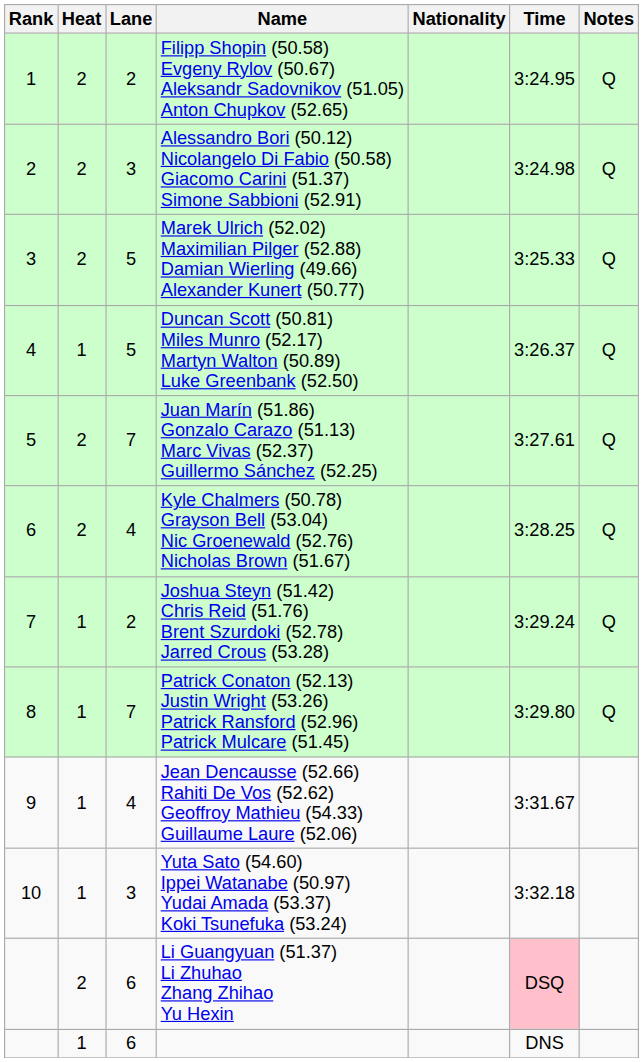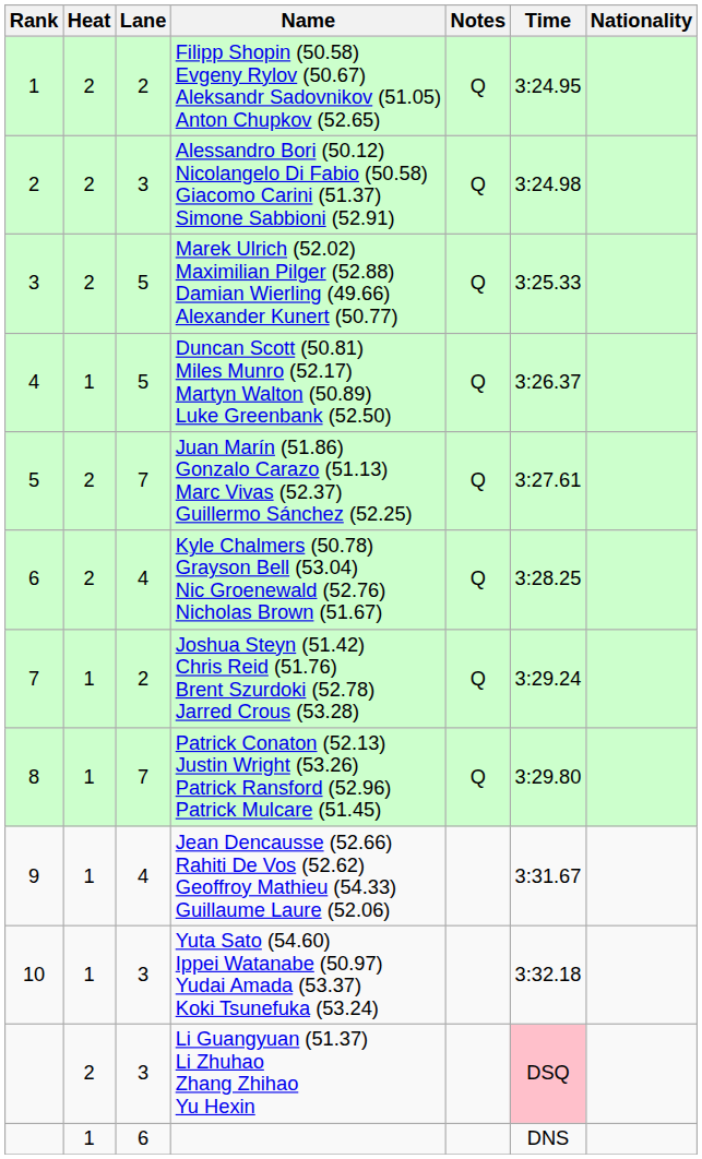columns swapped: Nationality <-> Notes
Li Guangyuan (51.37) Li Zhuhao Zhang Zhihao Yu Hexin | Lane: 6 -> 3
